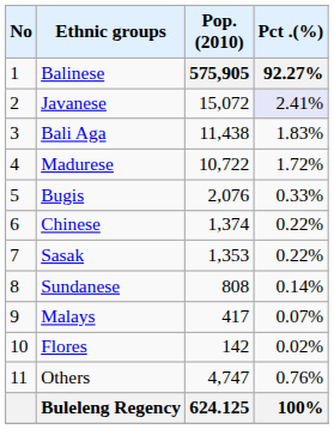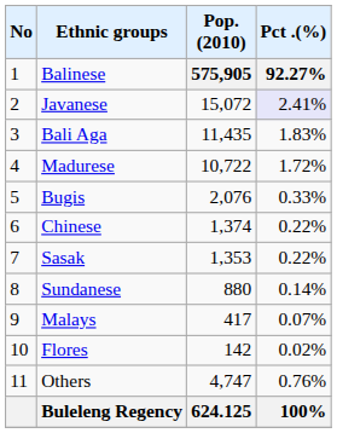Bali Aga | Pop. (2010): 11,438 -> 11,435
Sundanese | Pop. (2010): 808 -> 880
